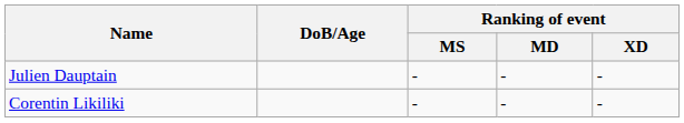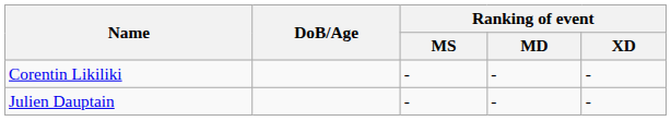rows swapped: Julien Dauptain <-> Corentin Likiliki
